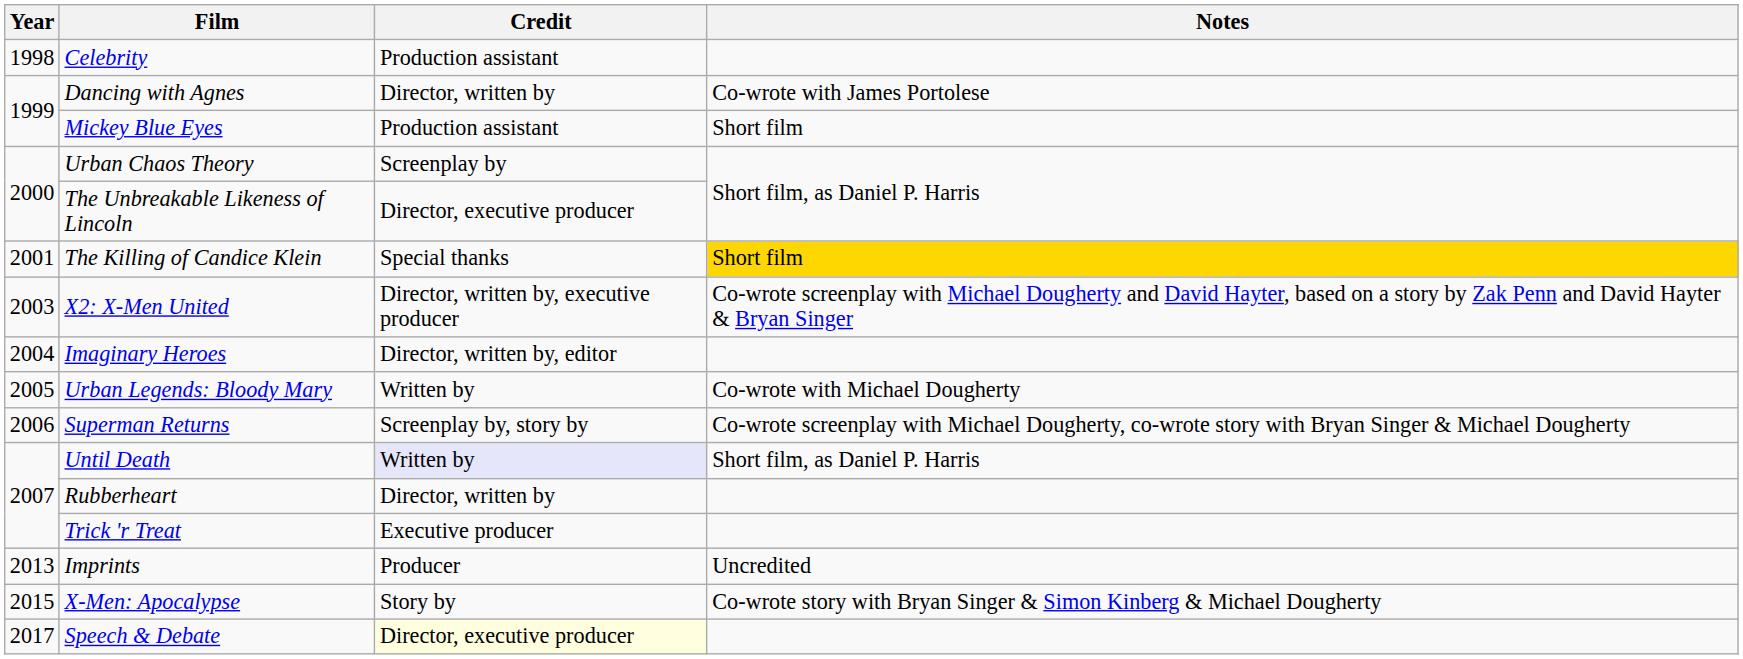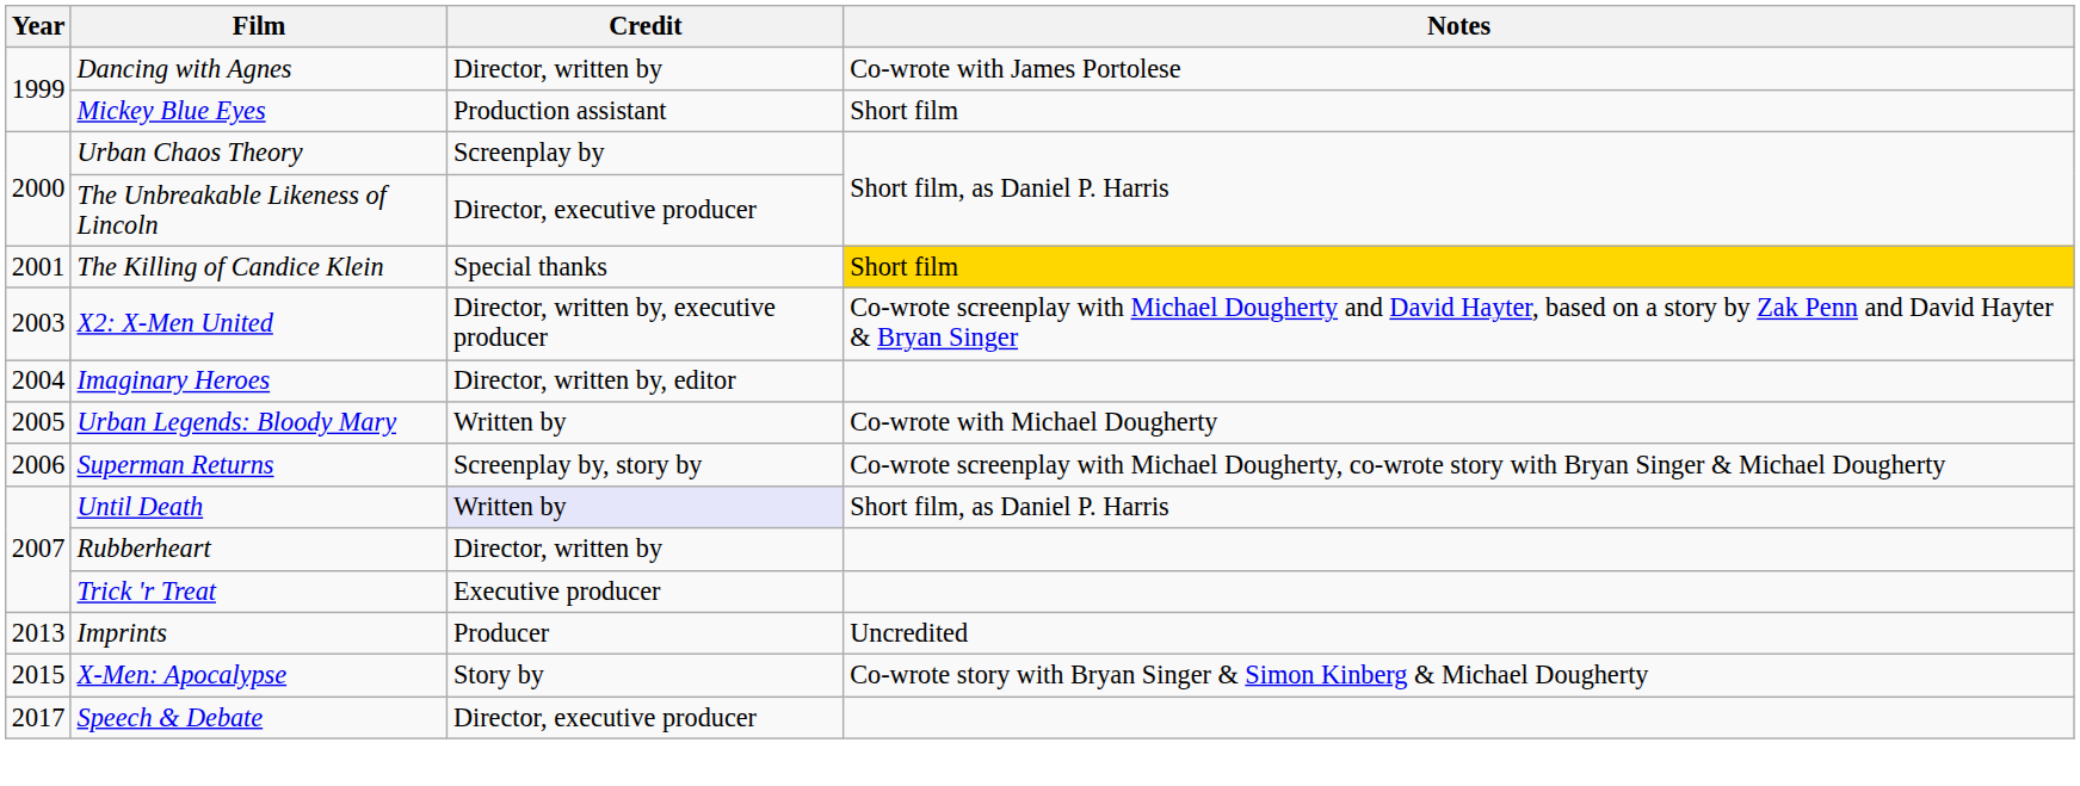- row: 1998 | Celebrity | Production assistant
Speech & Debate | Credit: lightyellow background -> no background
